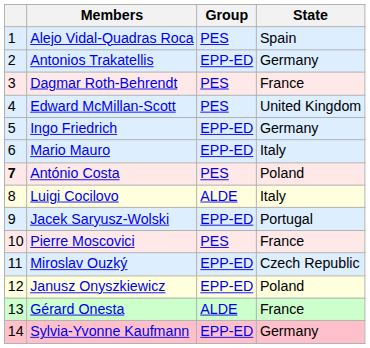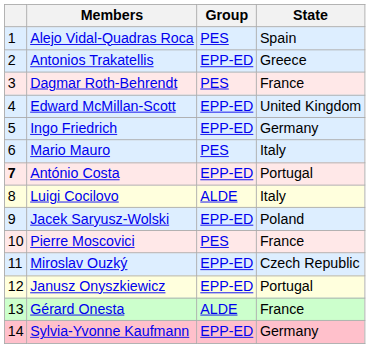Antonios Trakatellis | State: Germany -> Greece
Edward McMillan-Scott | Group: PES -> EPP-ED
Mario Mauro | Group: EPP-ED -> PES
António Costa | Group: PES -> EPP-ED
António Costa | State: Poland -> Portugal
Jacek Saryusz-Wolski | State: Portugal -> Poland
Janusz Onyszkiewicz | State: Poland -> Portugal
